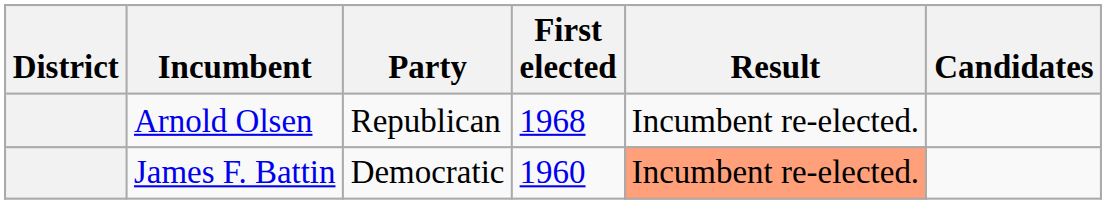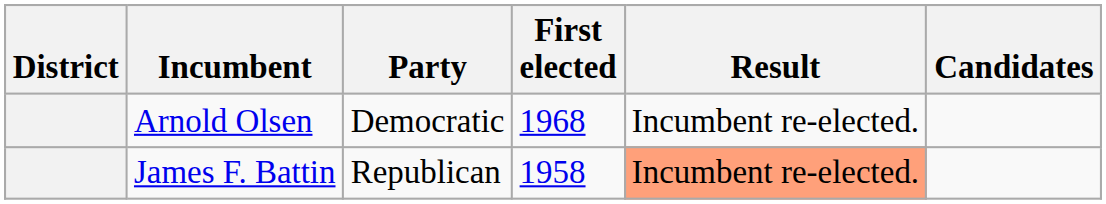Arnold Olsen | Party: Republican -> Democratic
James F. Battin | Party: Democratic -> Republican
James F. Battin | First elected: 1960 -> 1958
